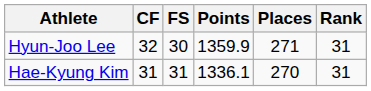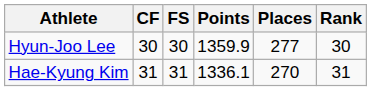Hyun-Joo Lee | CF: 32 -> 30
Hyun-Joo Lee | Places: 271 -> 277
Hyun-Joo Lee | Rank: 31 -> 30
